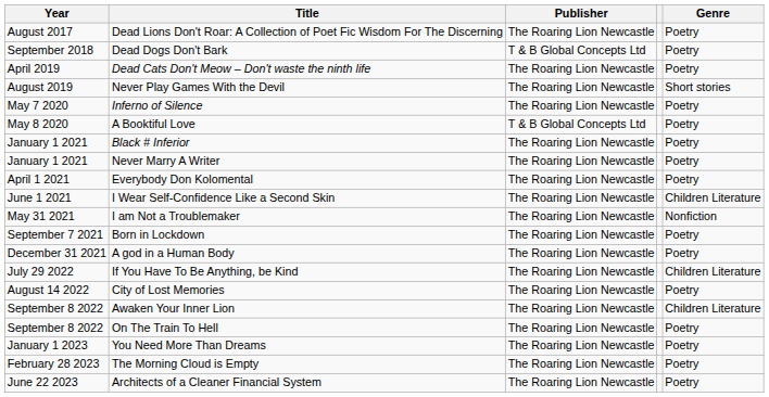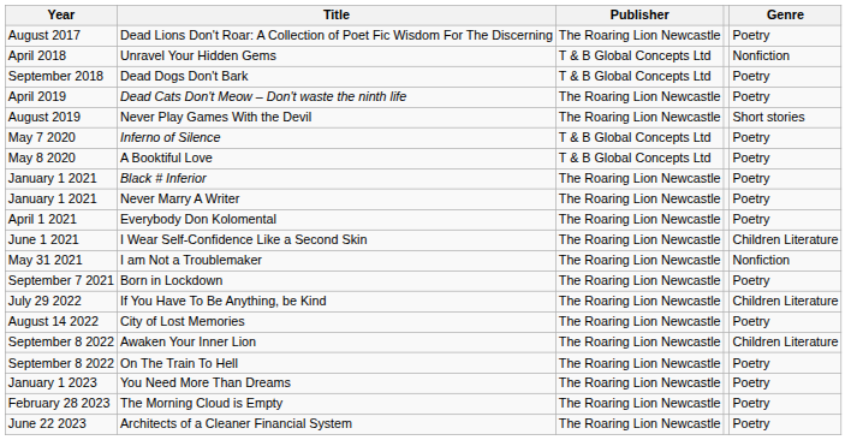+ row: April 2018 | Unravel Your Hidden Gems | T & B Global Concepts Ltd | Nonfiction
Inferno of Silence | Publisher: The Roaring Lion Newcastle -> T & B Global Concepts Ltd
- row: December 31 2021 | A god in a Human Body | The Roaring Lion Newcastle | Poetry
